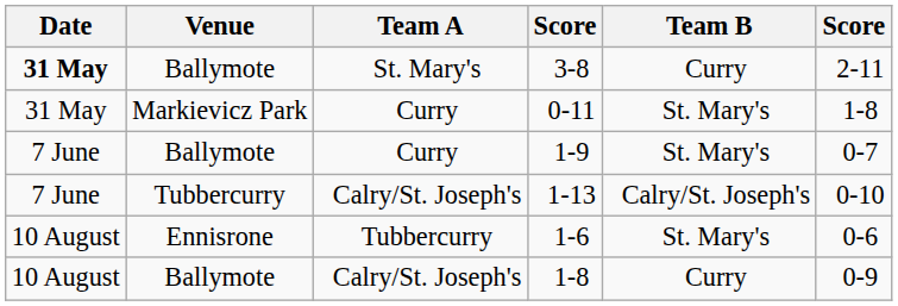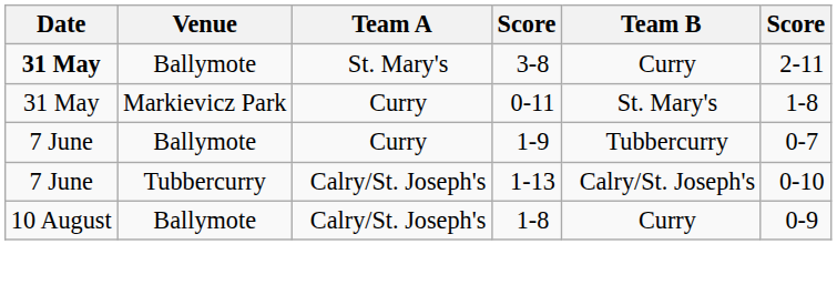1-9 | Team B: St. Mary's -> Tubbercurry
- row: 10 August | Ennisrone | Tubbercurry | 1-6 | St. Mary's | 0-6
